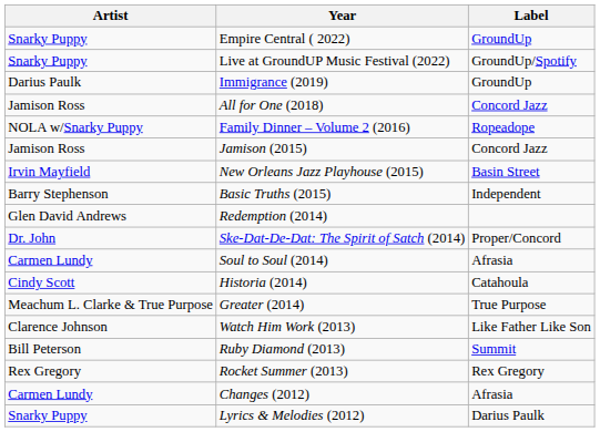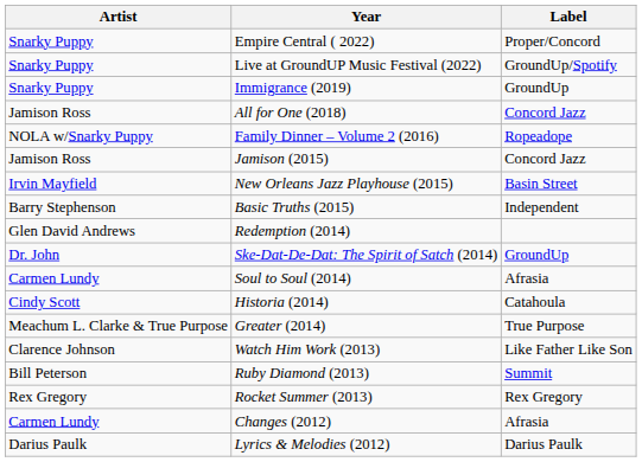Empire Central ( 2022) | Label: GroundUp -> Proper/Concord
Immigrance (2019) | Artist: Darius Paulk -> Snarky Puppy
Ske-Dat-De-Dat: The Spirit of Satch (2014) | Label: Proper/Concord -> GroundUp
Lyrics & Melodies (2012) | Artist: Snarky Puppy -> Darius Paulk
